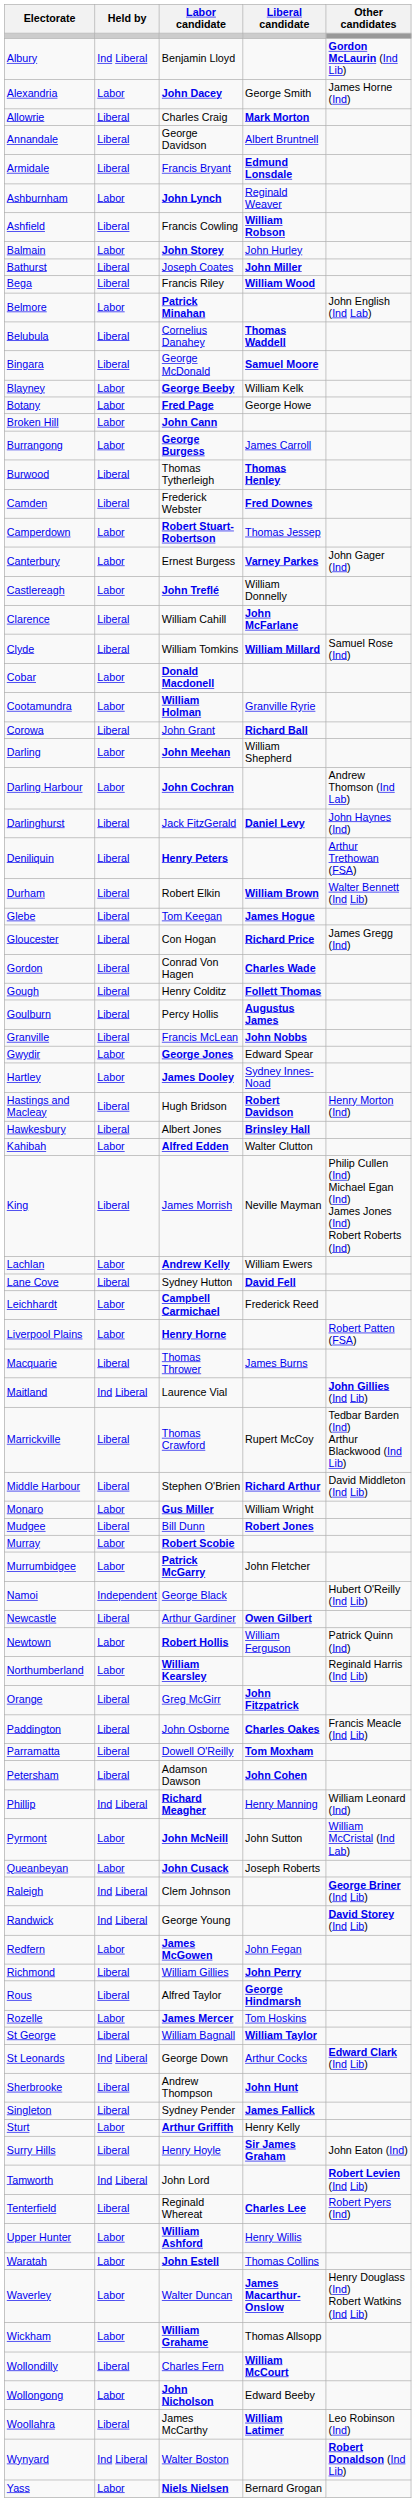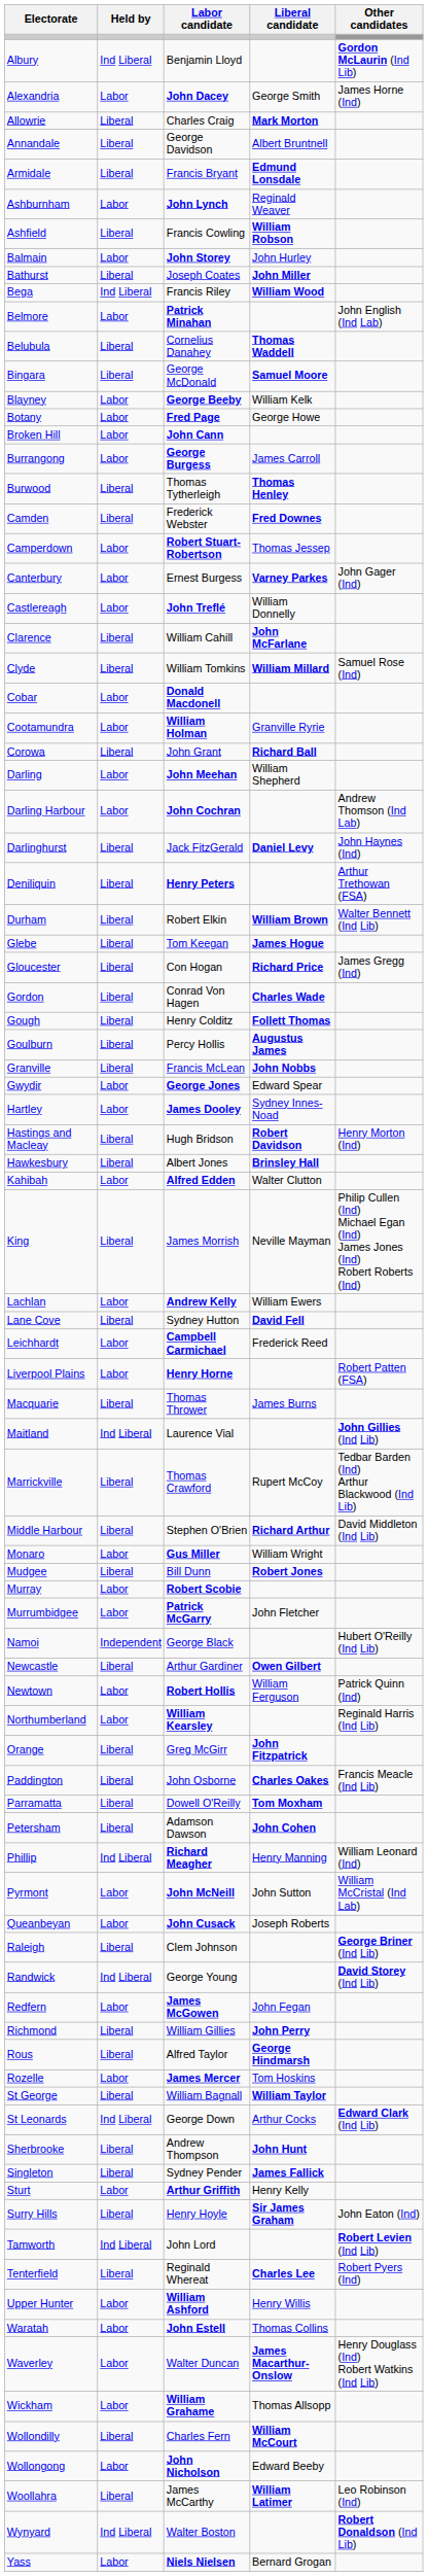Bega | Held by: Liberal -> Ind Liberal
Raleigh | Held by: Ind Liberal -> Liberal
